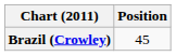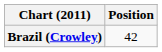Brazil (Crowley) | Position: 45 -> 42
